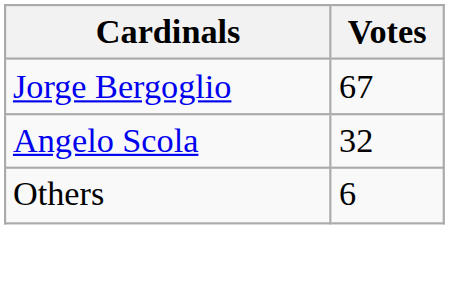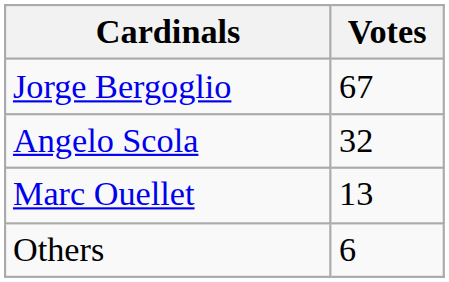+ row: Marc Ouellet | 13
